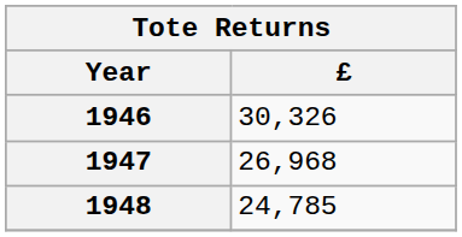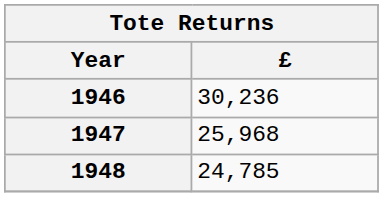1946 | £: 30,326 -> 30,236
1947 | £: 26,968 -> 25,968
